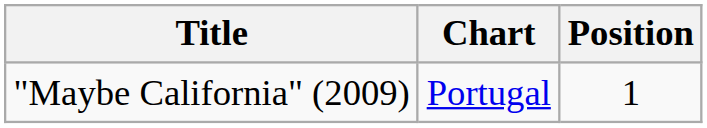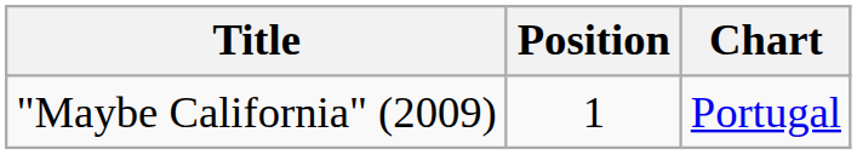columns swapped: Chart <-> Position
